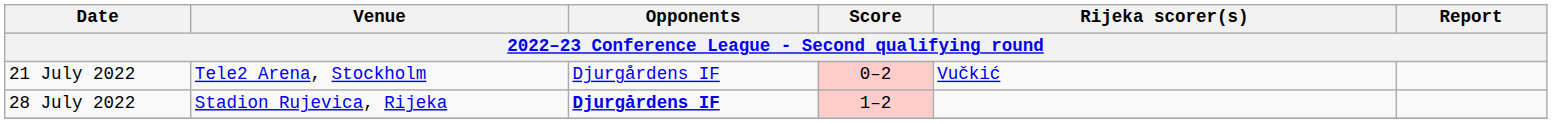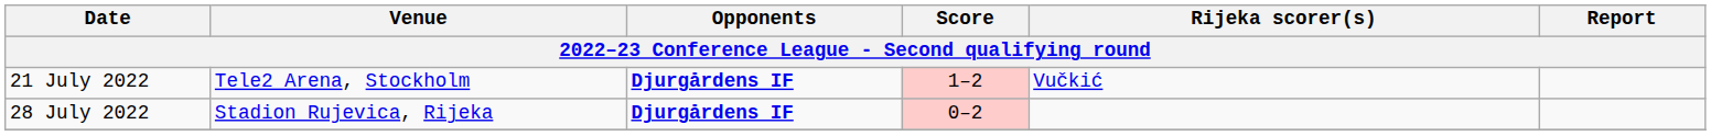21 July 2022 | Opponents: normal -> bold
21 July 2022 | Score: 0–2 -> 1–2
28 July 2022 | Score: 1–2 -> 0–2
